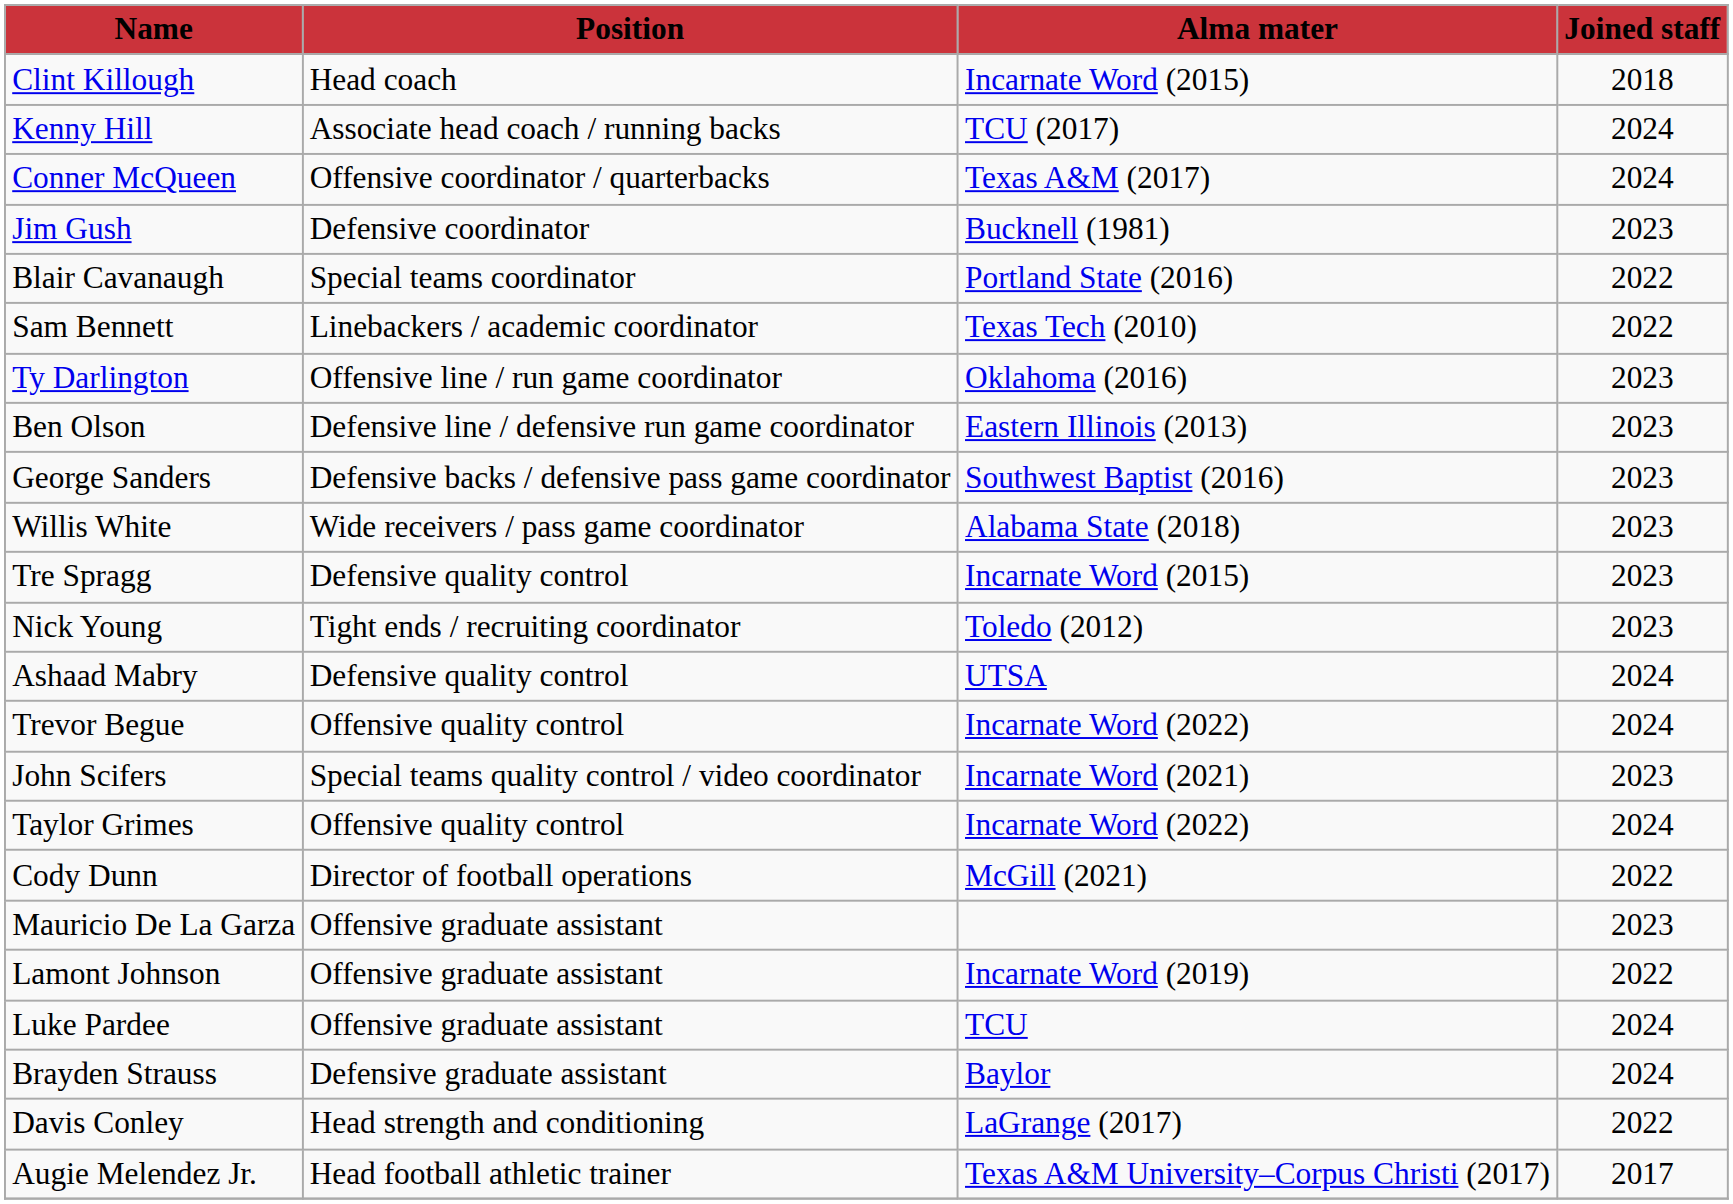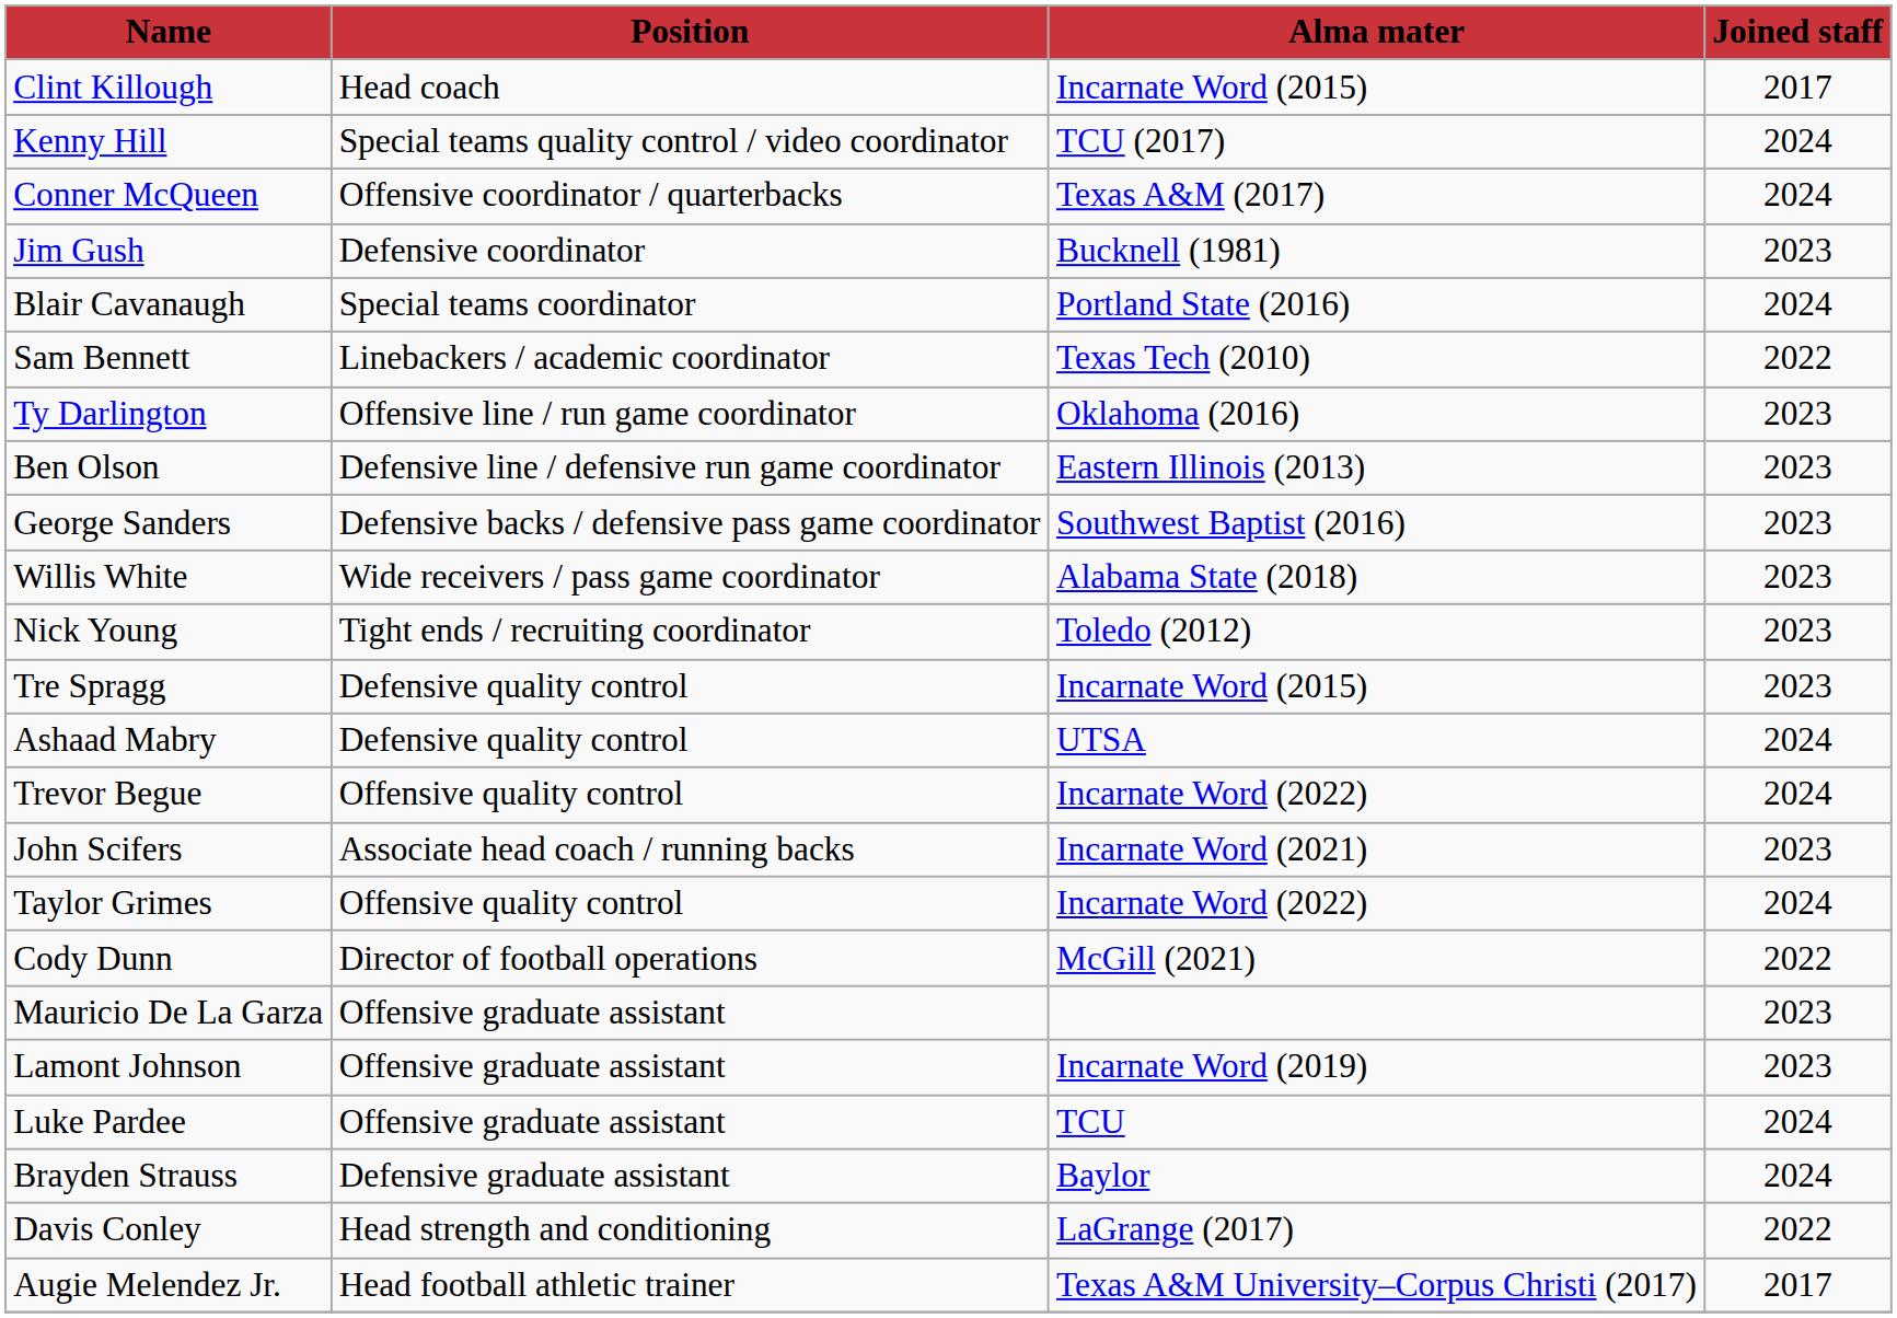Clint Killough | column 4: 2018 -> 2017
Kenny Hill | column 2: Associate head coach / running backs -> Special teams quality control / video coordinator
Blair Cavanaugh | column 4: 2022 -> 2024
rows swapped: Nick Young <-> Tre Spragg
John Scifers | column 2: Special teams quality control / video coordinator -> Associate head coach / running backs
Lamont Johnson | column 4: 2022 -> 2023
